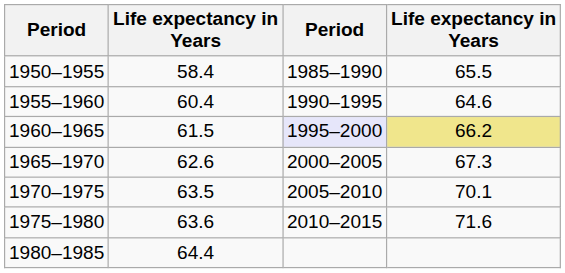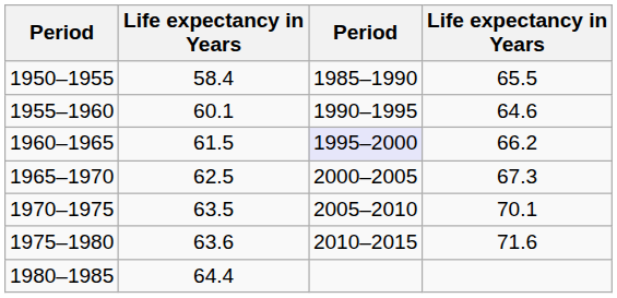1955–1960 | column 2: 60.4 -> 60.1
1960–1965 | column 4: khaki background -> no background
1965–1970 | column 2: 62.6 -> 62.5
